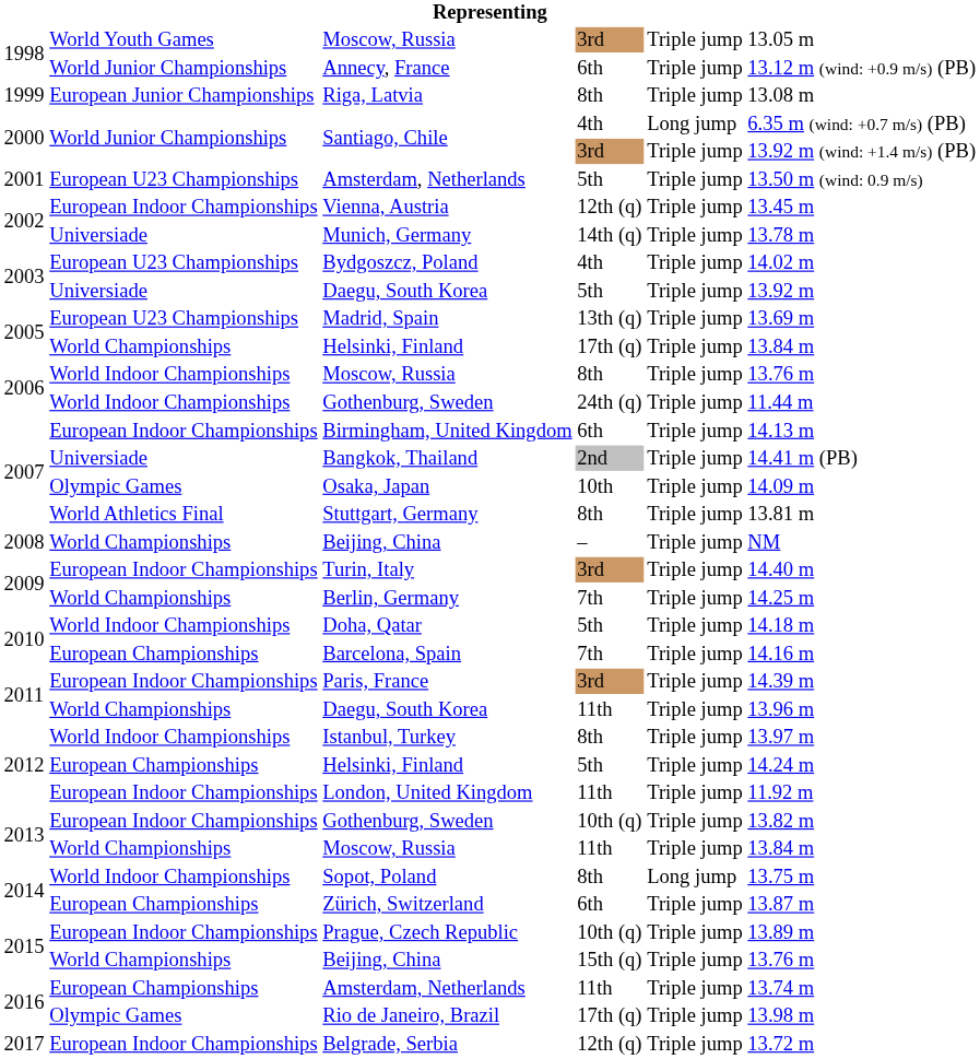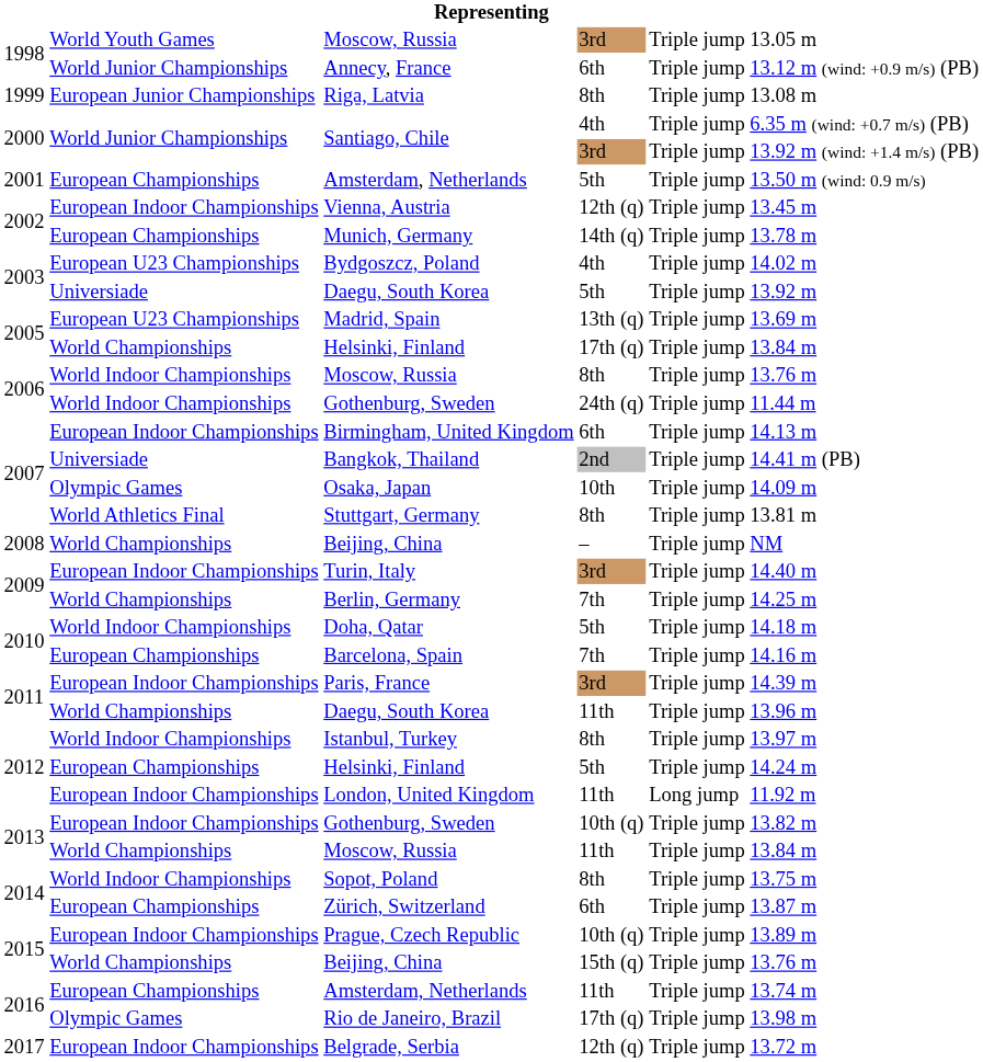Santiago, Chile / 4th | column 5: Long jump -> Triple jump
Amsterdam, Netherlands / 5th | column 2: European U23 Championships -> European Championships
Munich, Germany | column 2: Universiade -> European Championships
London, United Kingdom | column 5: Triple jump -> Long jump
Sopot, Poland | column 5: Long jump -> Triple jump
